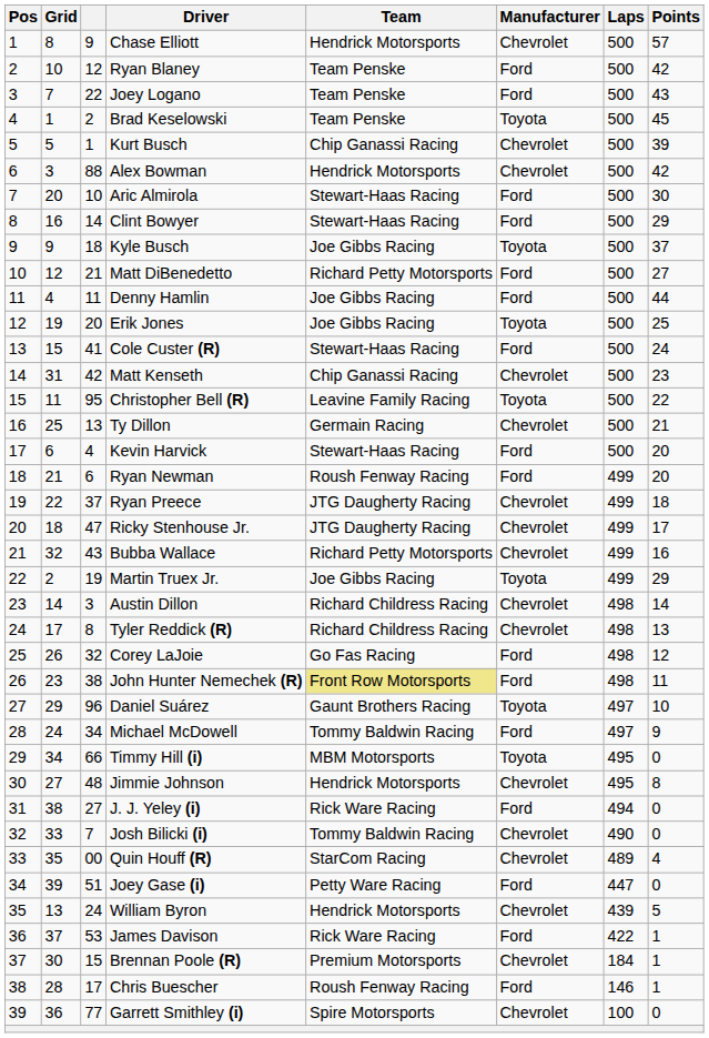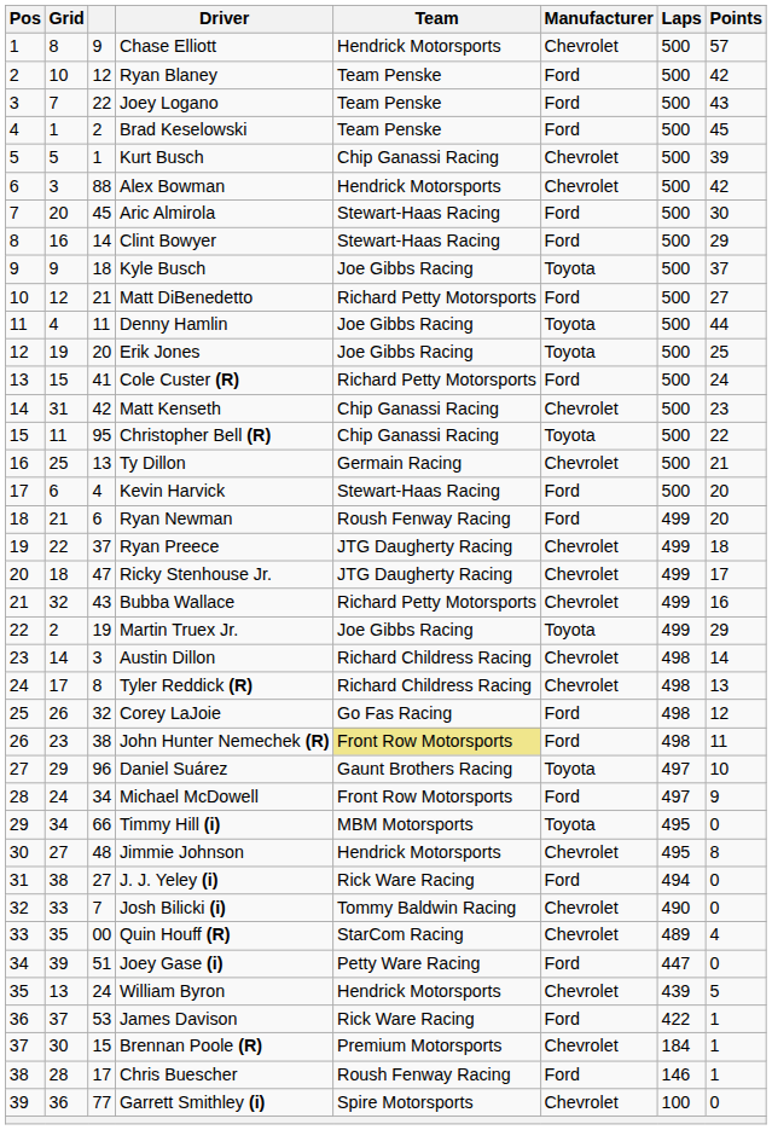Brad Keselowski | Manufacturer: Toyota -> Ford
Aric Almirola | column 3: 10 -> 45
Denny Hamlin | Manufacturer: Ford -> Toyota
Cole Custer (R) | Team: Stewart-Haas Racing -> Richard Petty Motorsports
Christopher Bell (R) | Team: Leavine Family Racing -> Chip Ganassi Racing
Michael McDowell | Team: Tommy Baldwin Racing -> Front Row Motorsports
